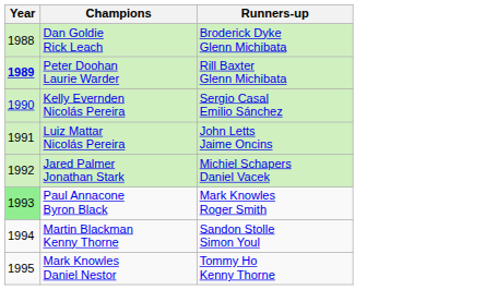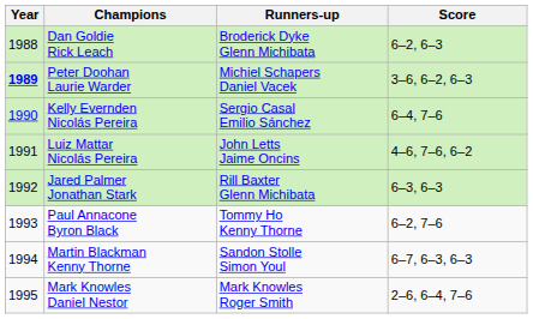+ column: Score | 6–2, 6–3 | 3–6, 6–2, 6–3 | 6–4, 7–6 | 4–6, 7–6, 6–2 | 6–3, 6–3 | 6–2, 7–6 | 6–7, 6–3, 6–3 | 2–6, 6–4, 7–6
Peter Doohan Laurie Warder | Runners-up: Rill Baxter Glenn Michibata -> Michiel Schapers Daniel Vacek
Jared Palmer Jonathan Stark | Runners-up: Michiel Schapers Daniel Vacek -> Rill Baxter Glenn Michibata
Paul Annacone Byron Black | Year: lightgreen background -> no background
Paul Annacone Byron Black | Runners-up: Mark Knowles Roger Smith -> Tommy Ho Kenny Thorne
Mark Knowles Daniel Nestor | Runners-up: Tommy Ho Kenny Thorne -> Mark Knowles Roger Smith
